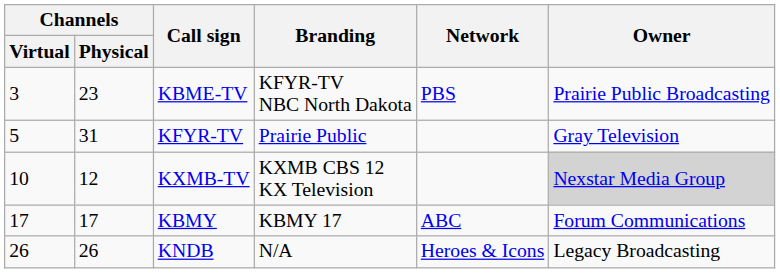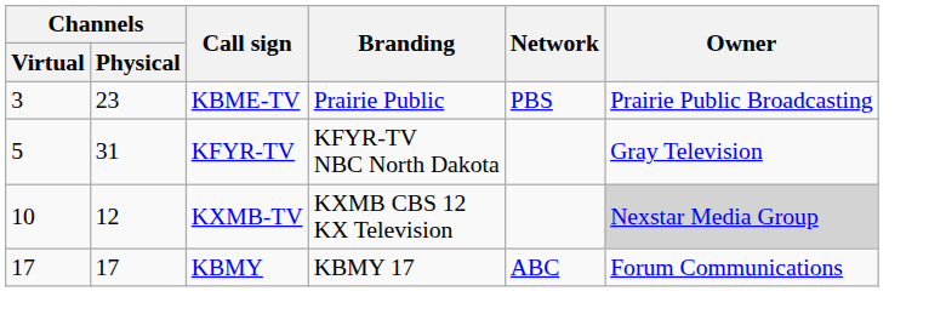KBME-TV | Branding: KFYR-TV NBC North Dakota -> Prairie Public
KFYR-TV | Branding: Prairie Public -> KFYR-TV NBC North Dakota
- row: 26 | 26 | KNDB | N/A | Heroes & Icons | Legacy Broadcasting
